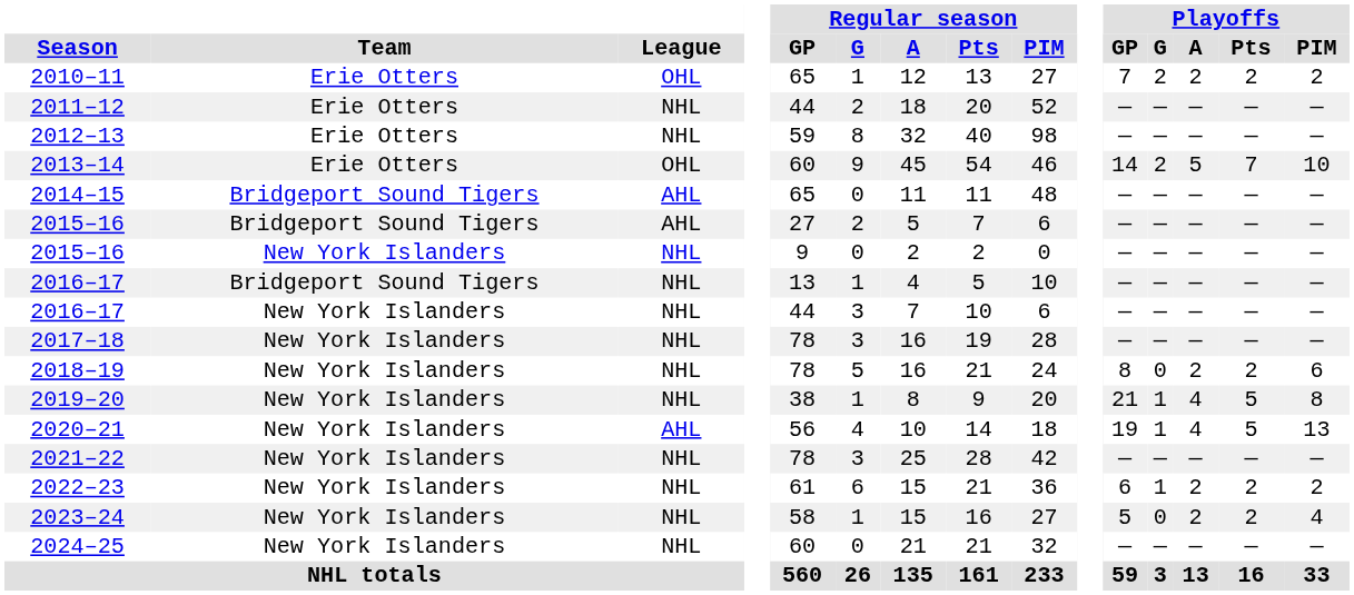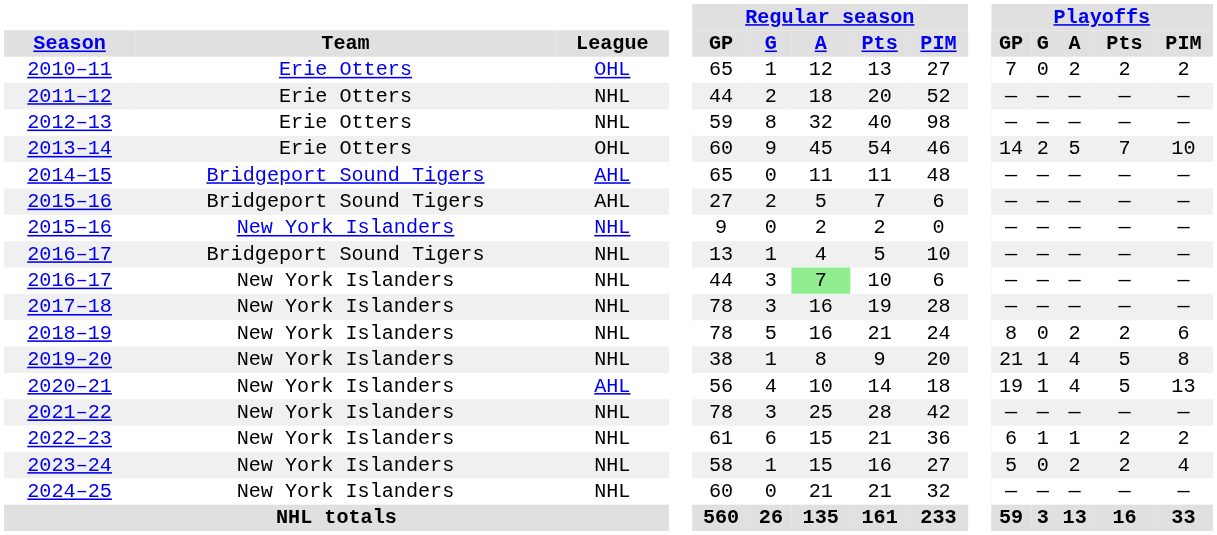2010–11 | Playoffs / G: 2 -> 0
2016–17 / New York Islanders | Regular season / A: no background -> lightgreen background
2022–23 | Playoffs / A: 2 -> 1
